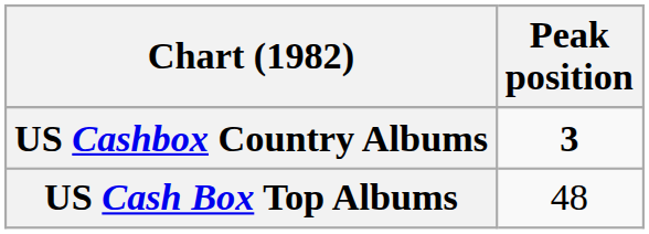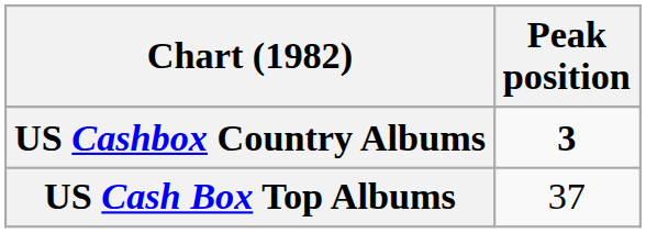US Cash Box Top Albums | Peak position: 48 -> 37
